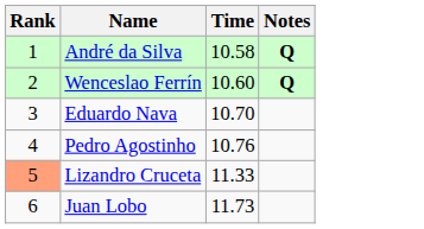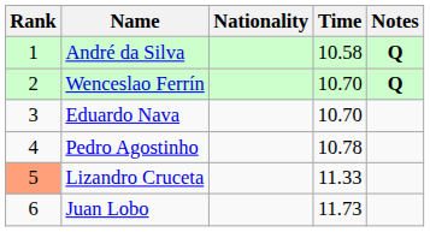+ column: Nationality
Wenceslao Ferrín | Time: 10.60 -> 10.70
Pedro Agostinho | Time: 10.76 -> 10.78
